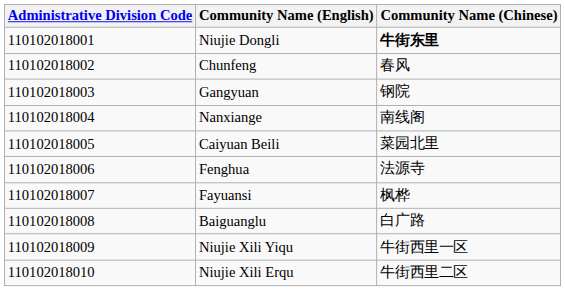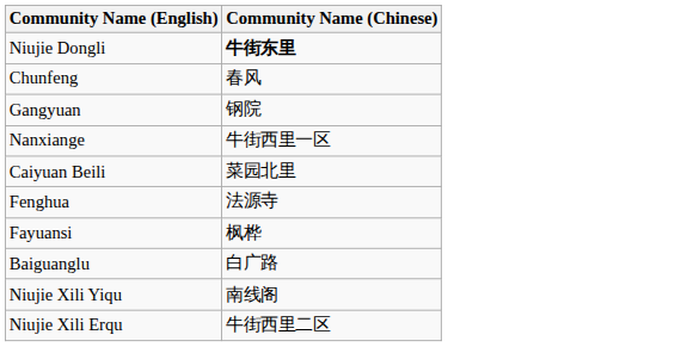- column: Administrative Division Code | 110102018001 | 110102018002 | 110102018003 | 110102018004 | 110102018005 | 110102018006 | 110102018007 | 110102018008 | 110102018009 | 110102018010
Nanxiange | Community Name (Chinese): 南线阁 -> 牛街西里一区
Niujie Xili Yiqu | Community Name (Chinese): 牛街西里一区 -> 南线阁
